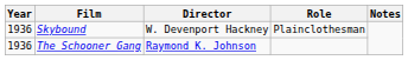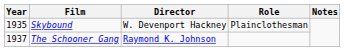Skybound | Year: 1936 -> 1935
The Schooner Gang | Year: 1936 -> 1937
